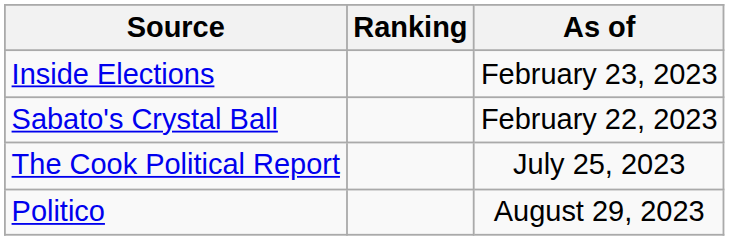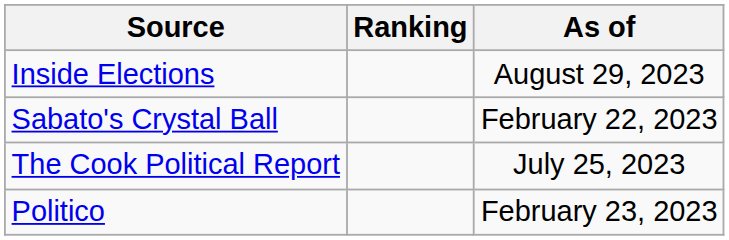Inside Elections | As of: February 23, 2023 -> August 29, 2023
Politico | As of: August 29, 2023 -> February 23, 2023
